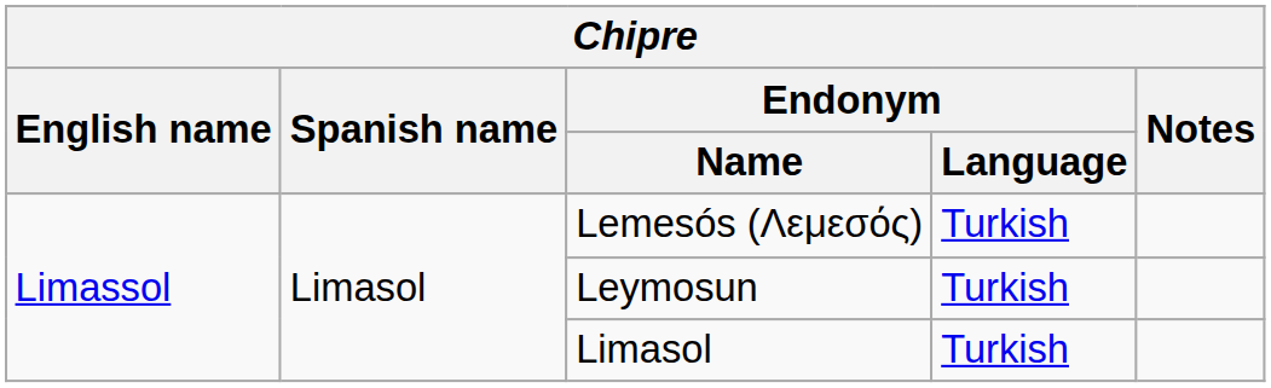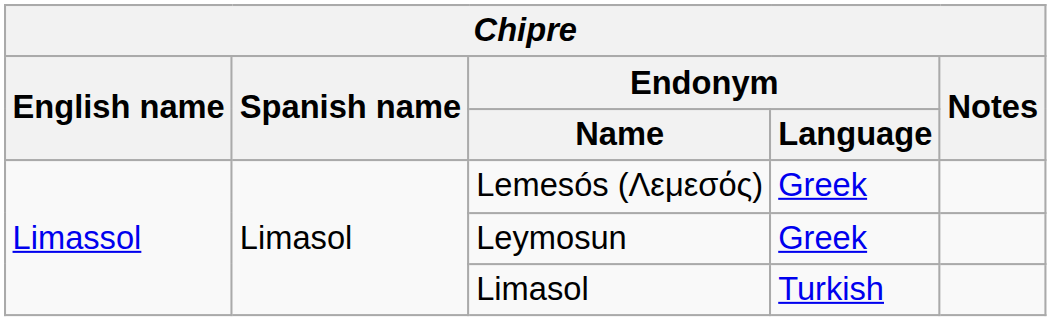Lemesós (Λεμεσός) | Endonym / Language: Turkish -> Greek
Leymosun | Endonym / Language: Turkish -> Greek
